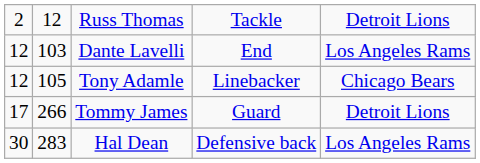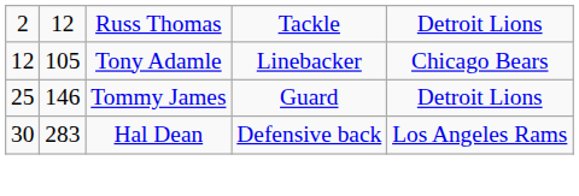- row: 12 | 103 | Dante Lavelli | End | Los Angeles Rams
Tommy James | column 1: 17 -> 25
Tommy James | column 2: 266 -> 146
